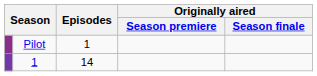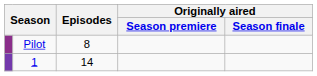Pilot | Episodes: 1 -> 8
